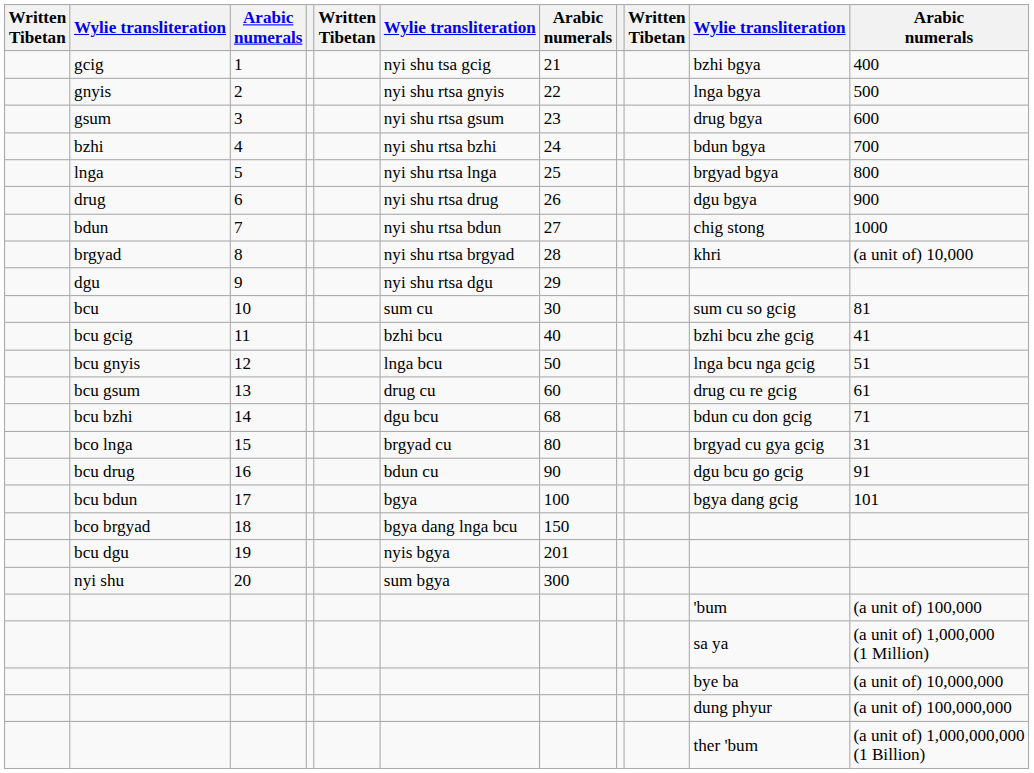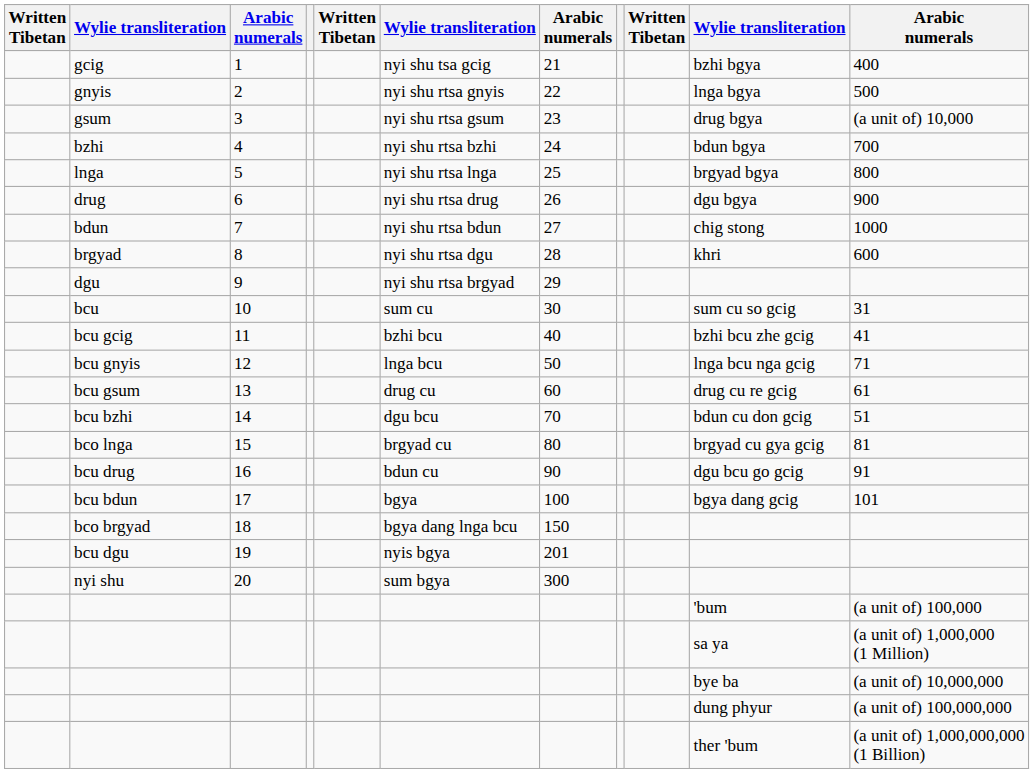gsum | column 11: 600 -> (a unit of) 10,000
brgyad | column 6: nyi shu rtsa brgyad -> nyi shu rtsa dgu
brgyad | column 11: (a unit of) 10,000 -> 600
dgu | column 6: nyi shu rtsa dgu -> nyi shu rtsa brgyad
bcu | column 11: 81 -> 31
bcu gnyis | column 11: 51 -> 71
bcu bzhi | column 7: 68 -> 70
bcu bzhi | column 11: 71 -> 51
bco lnga | column 11: 31 -> 81
